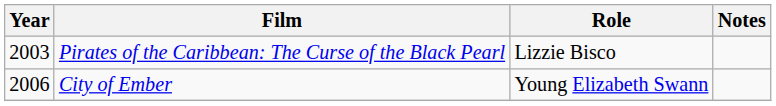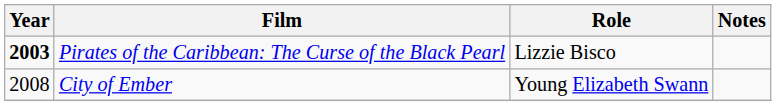Pirates of the Caribbean: The Curse of the Black Pearl | Year: normal -> bold
City of Ember | Year: 2006 -> 2008
